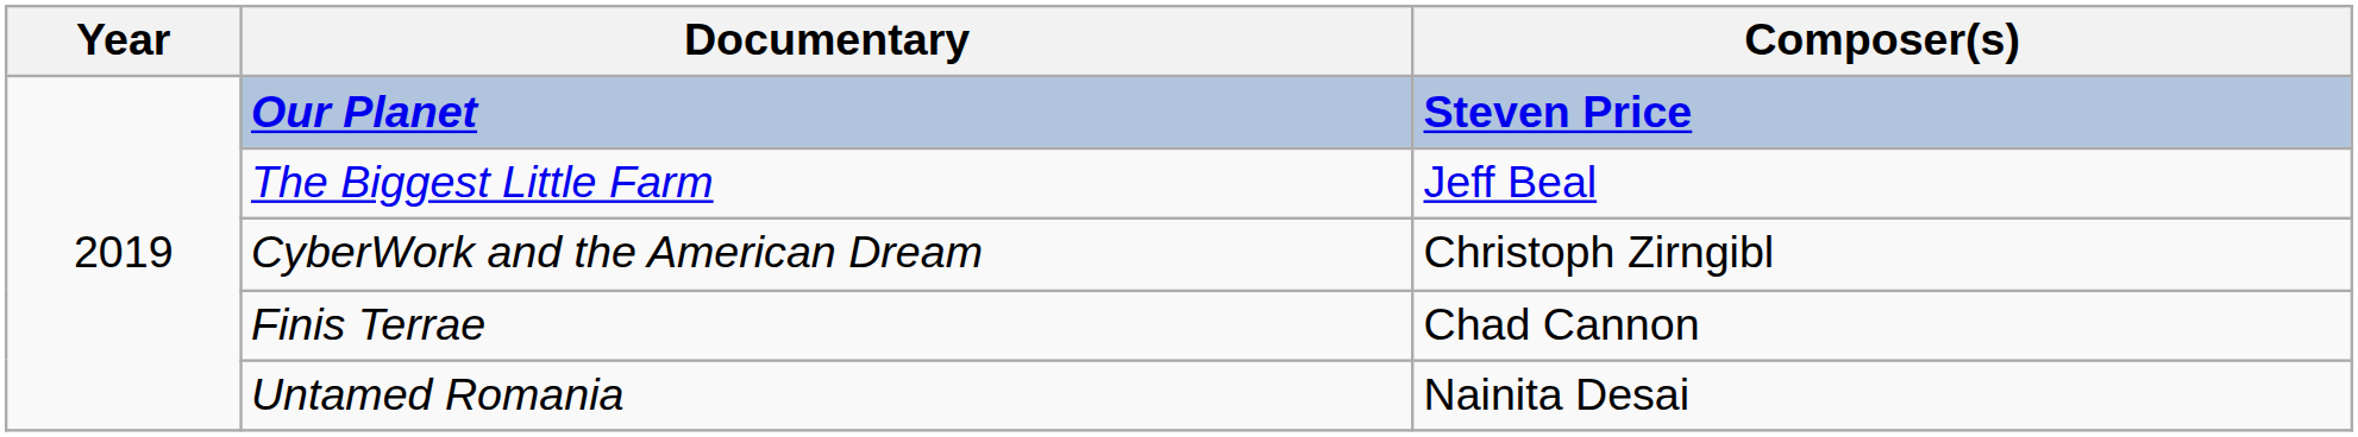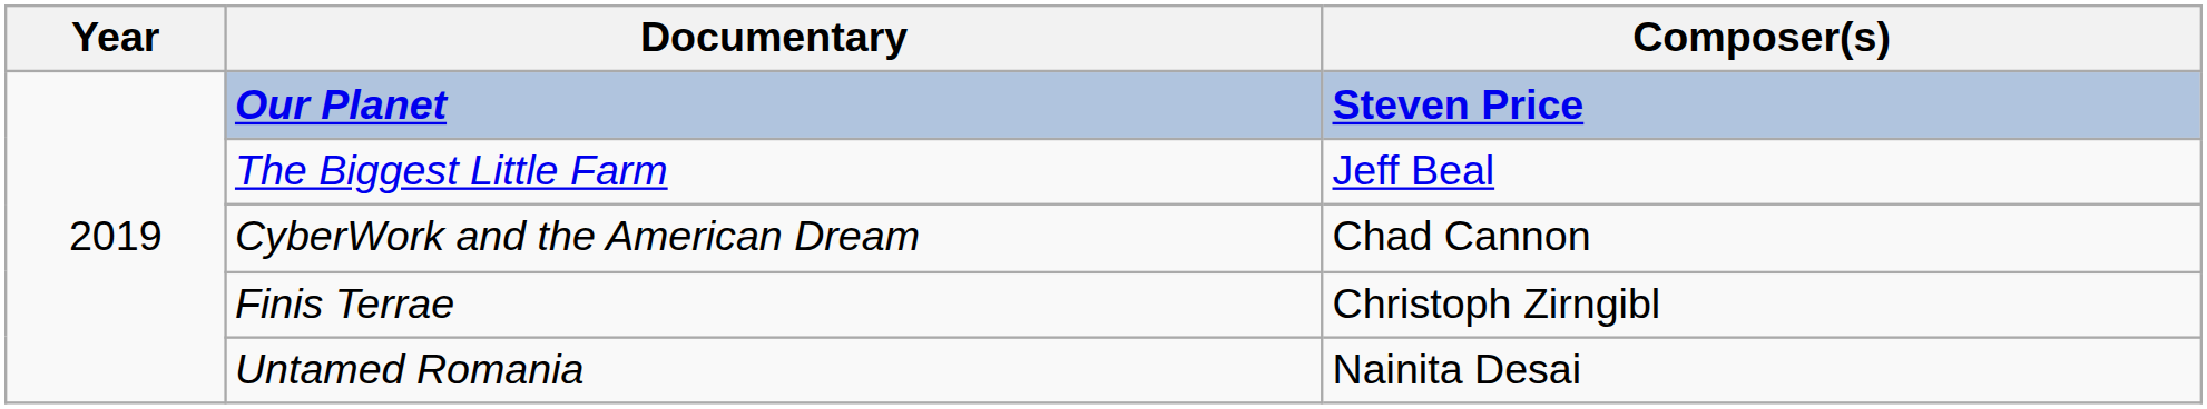CyberWork and the American Dream | Composer(s): Christoph Zirngibl -> Chad Cannon
Finis Terrae | Composer(s): Chad Cannon -> Christoph Zirngibl
